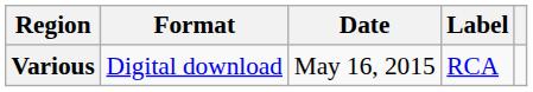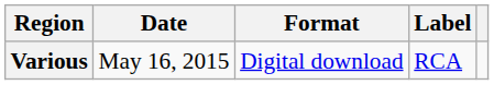columns swapped: Date <-> Format
